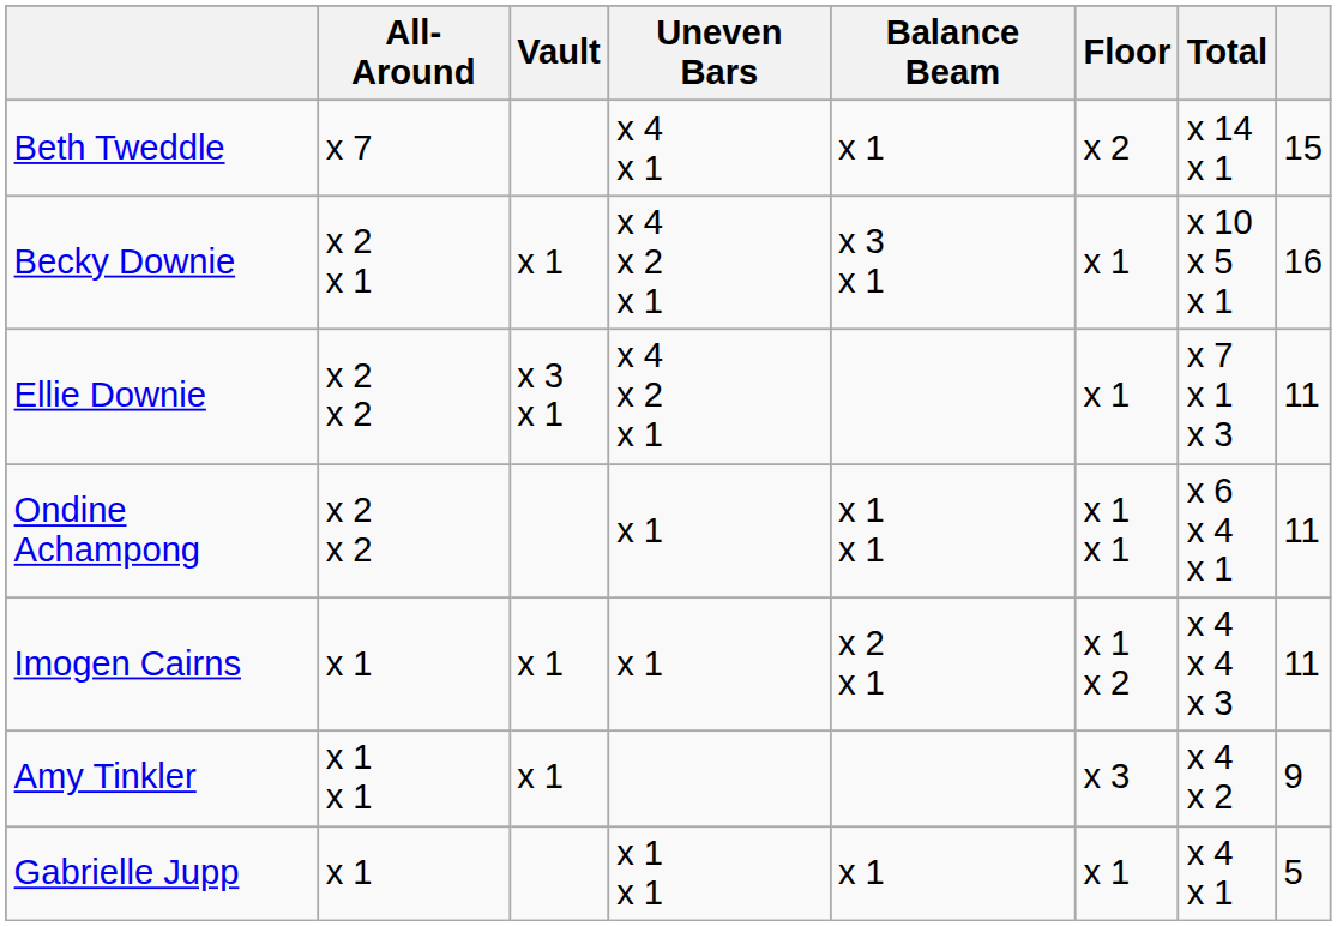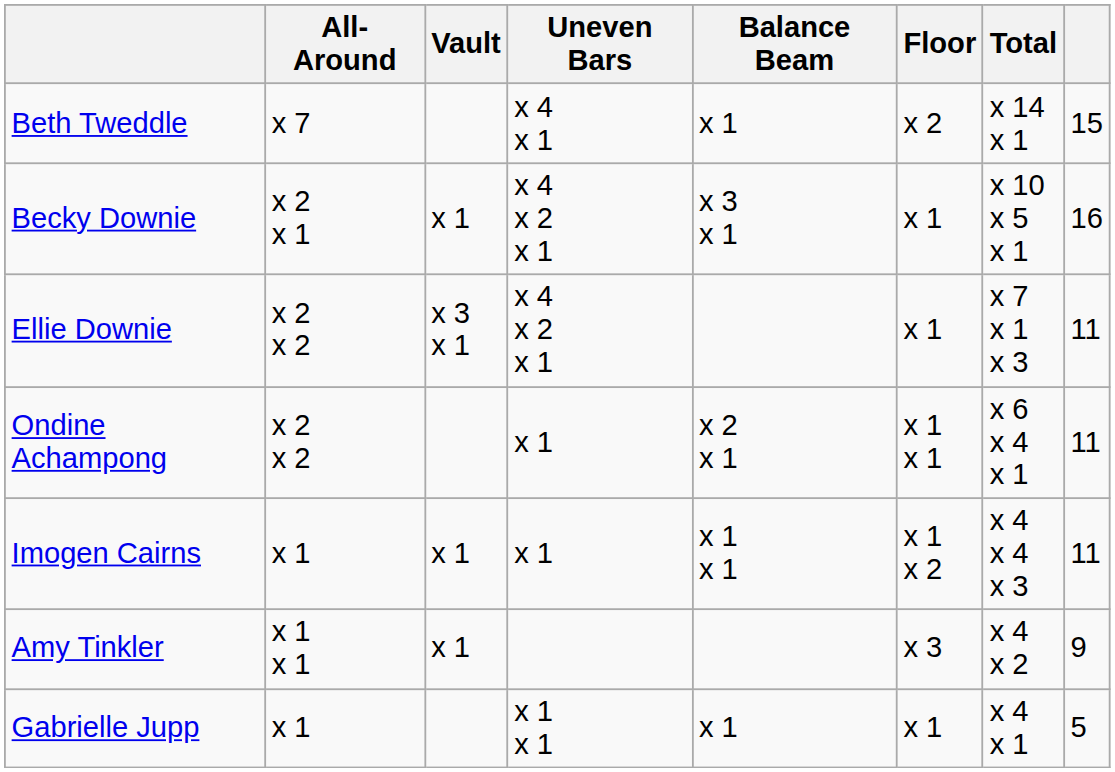Ondine Achampong | Balance Beam: x 1 x 1 -> x 2 x 1
Imogen Cairns | Balance Beam: x 2 x 1 -> x 1 x 1
